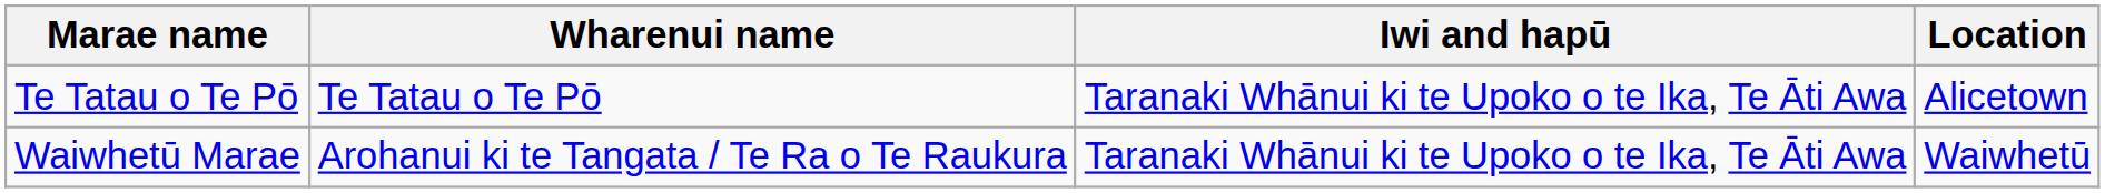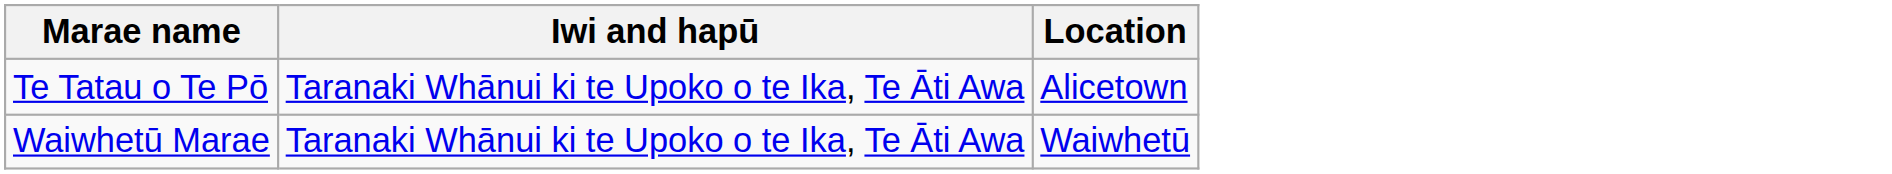- column: Wharenui name | Te Tatau o Te Pō | Arohanui ki te Tangata / Te Ra o Te Raukura
